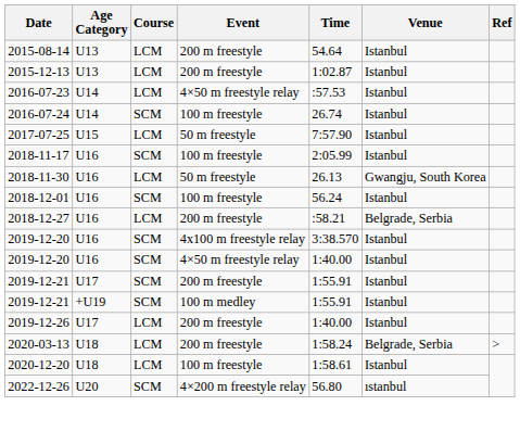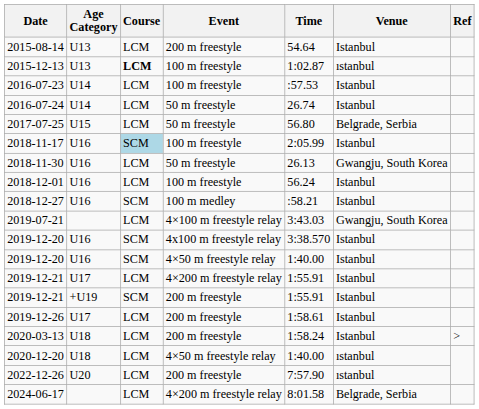2015-12-13 | Course: normal -> bold
2015-12-13 | Event: 200 m freestyle -> 100 m freestyle
2015-12-13 | Venue: Istanbul -> ıstanbul
2016-07-23 | Event: 4×50 m freestyle relay -> 100 m freestyle
2016-07-24 | Course: SCM -> LCM
2016-07-24 | Event: 100 m freestyle -> 50 m freestyle
2017-07-25 | Time: 7:57.90 -> 56.80
2017-07-25 | Venue: Istanbul -> Belgrade, Serbia
2018-11-17 | Course: no background -> lightblue background
2018-12-01 | Course: SCM -> LCM
2018-12-27 | Course: LCM -> SCM
2018-12-27 | Event: 200 m freestyle -> 100 m medley
2018-12-27 | Venue: Belgrade, Serbia -> Istanbul
+ row: 2019-07-21 | LCM | 4×100 m freestyle relay | 3:43.03 | Gwangju, South Korea
2019-12-21 / U17 | Course: SCM -> LCM
2019-12-21 / U17 | Event: 200 m freestyle -> 4×200 m freestyle relay
2019-12-21 / +U19 | Event: 100 m medley -> 200 m freestyle
2019-12-26 | Time: 1:40.00 -> 1:58.61
2020-03-13 | Venue: Belgrade, Serbia -> Istanbul
2020-12-20 | Event: 100 m freestyle -> 4×50 m freestyle relay
2020-12-20 | Time: 1:58.61 -> 1:40.00
2020-12-20 | Venue: Istanbul -> ıstanbul
2022-12-26 | Course: SCM -> LCM
2022-12-26 | Event: 4×200 m freestyle relay -> 200 m freestyle
2022-12-26 | Time: 56.80 -> 7:57.90
+ row: 2024-06-17 | LCM | 4×200 m freestyle relay | 8:01.58 | Belgrade, Serbia
